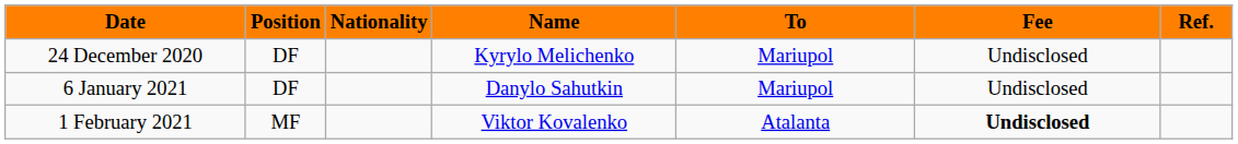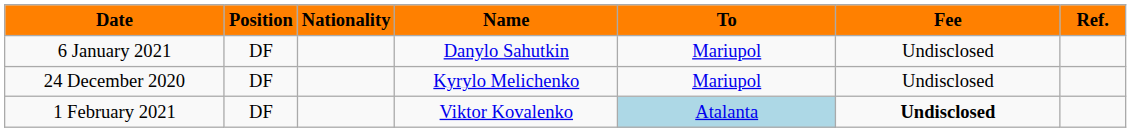rows swapped: 24 December 2020 <-> 6 January 2021
1 February 2021 | Position: MF -> DF
1 February 2021 | To: no background -> lightblue background
